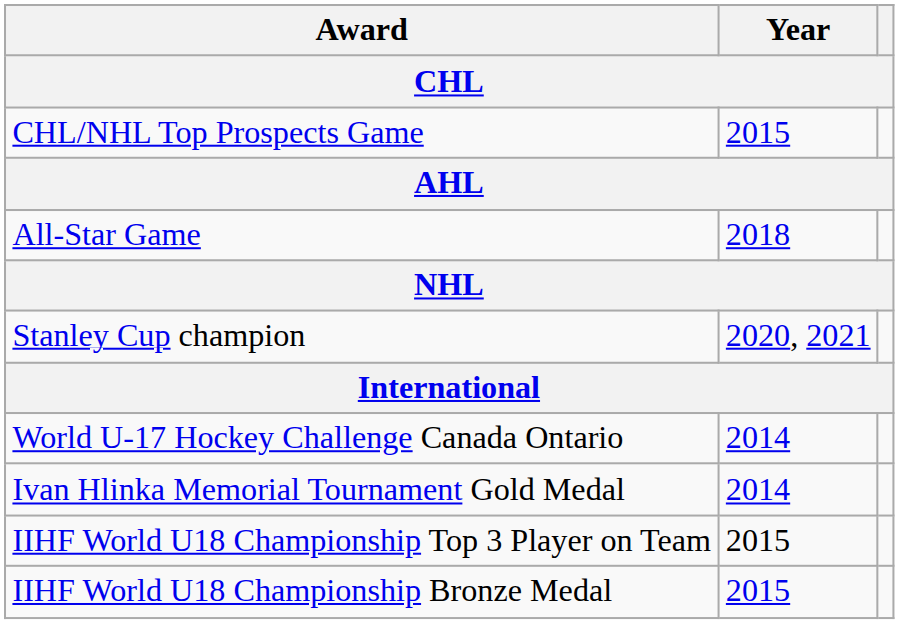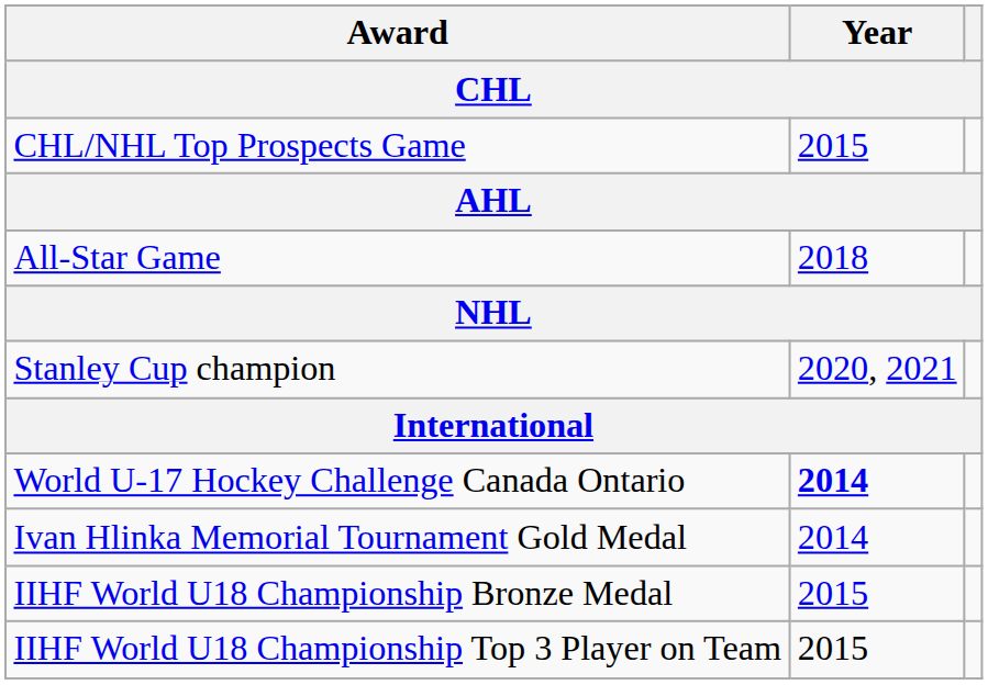World U-17 Hockey Challenge Canada Ontario | Year: normal -> bold
rows swapped: IIHF World U18 Championship Bronze Medal <-> IIHF World U18 Championship Top 3 Player on Team
